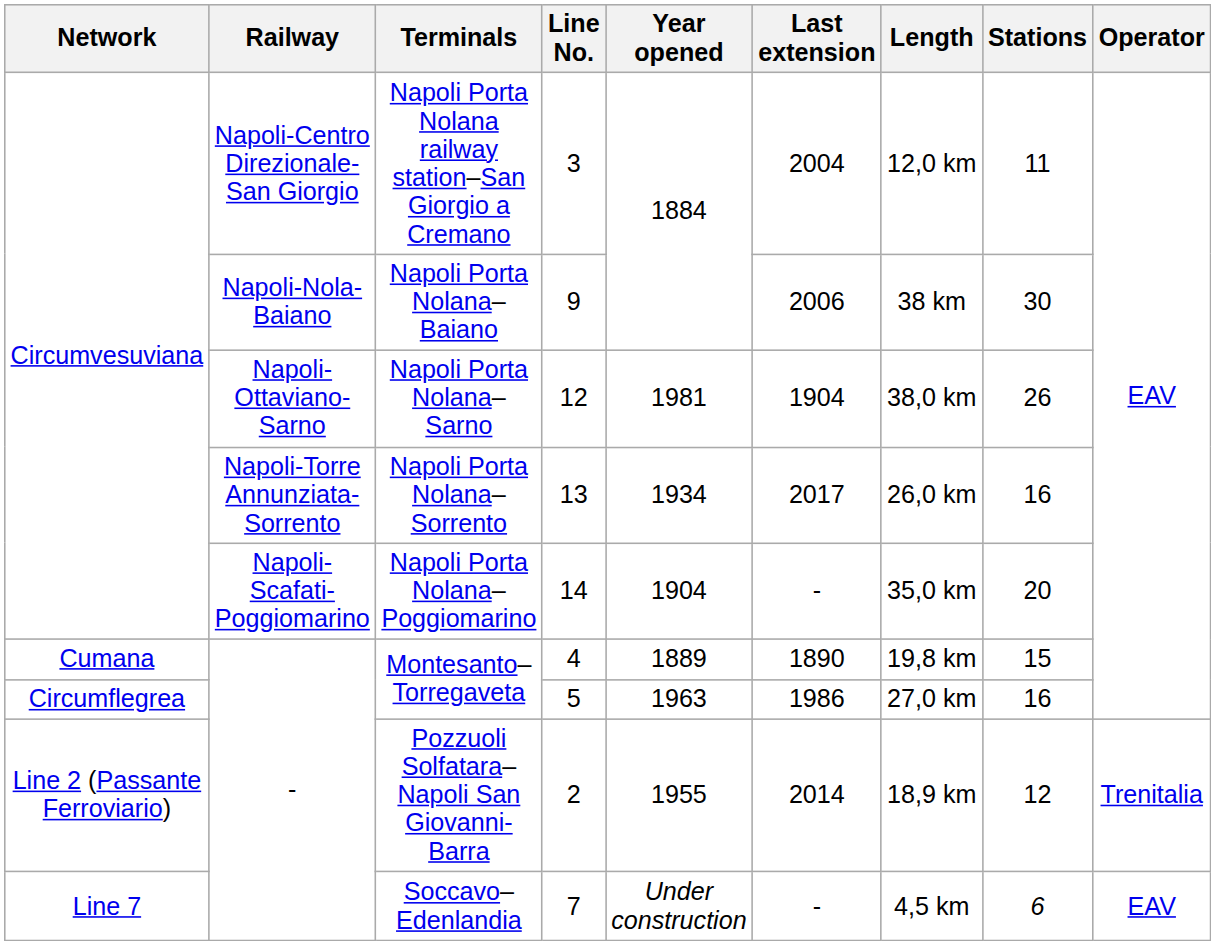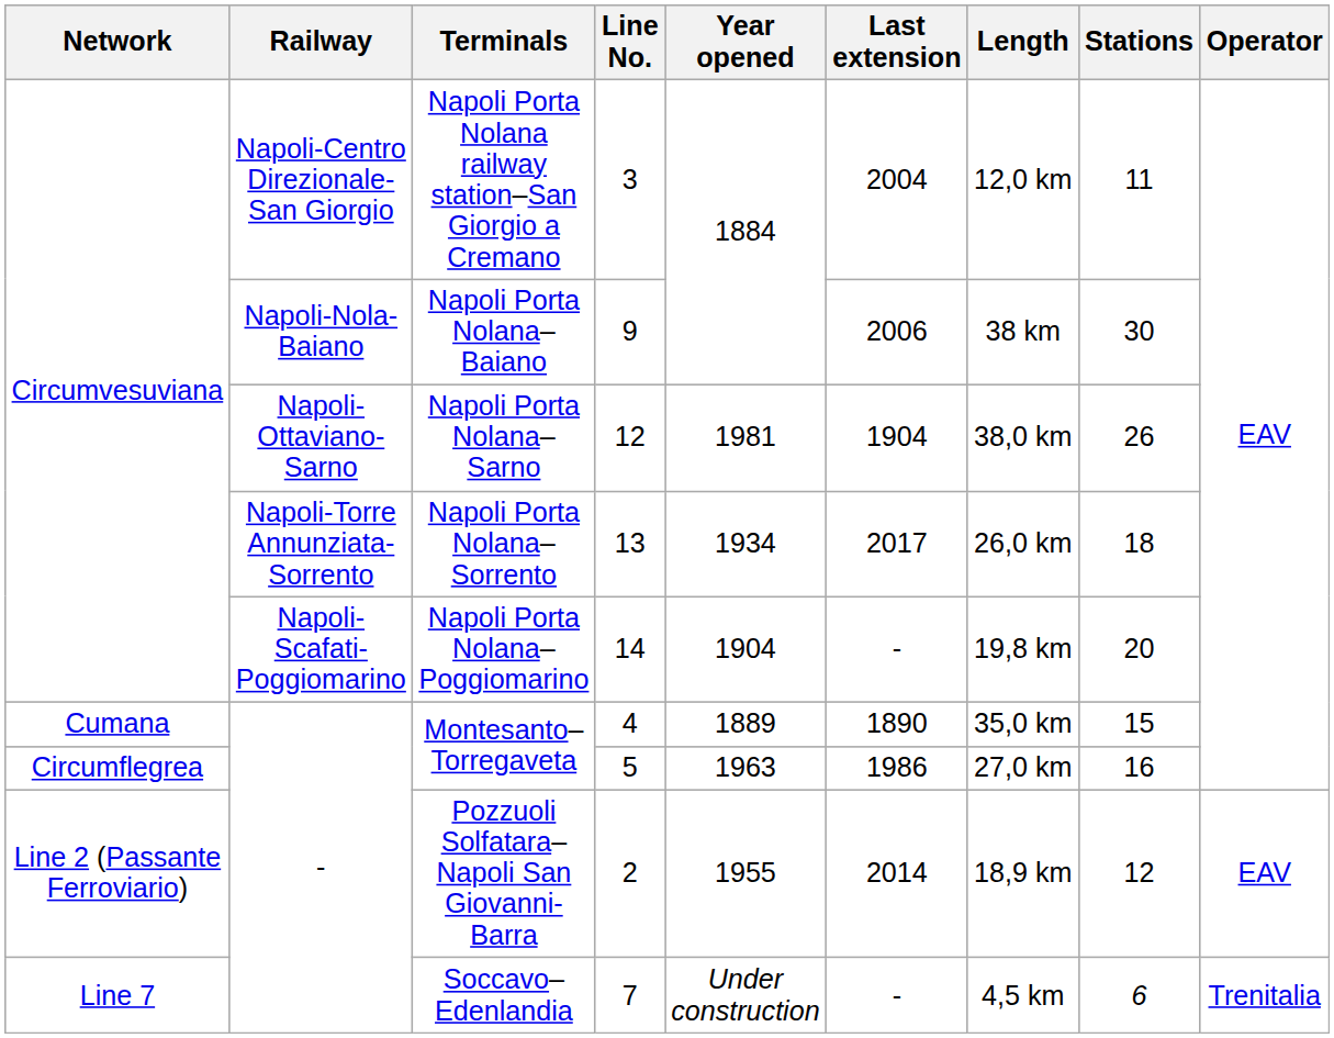13 | Stations: 16 -> 18
14 | Length: 35,0 km -> 19,8 km
4 | Length: 19,8 km -> 35,0 km
2 | Operator: Trenitalia -> EAV
7 | Operator: EAV -> Trenitalia
